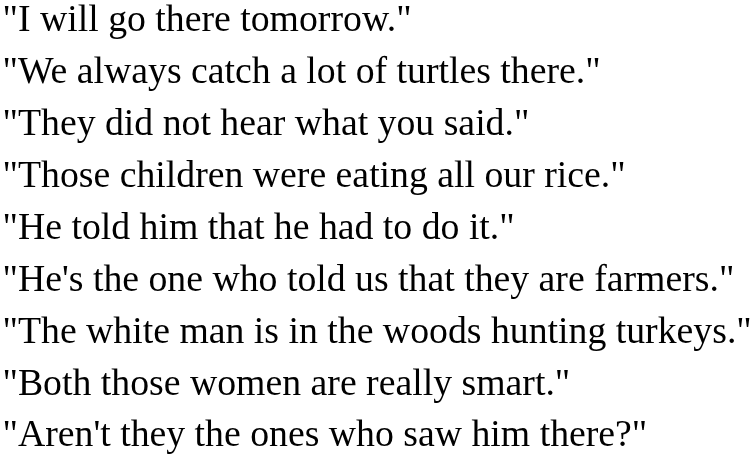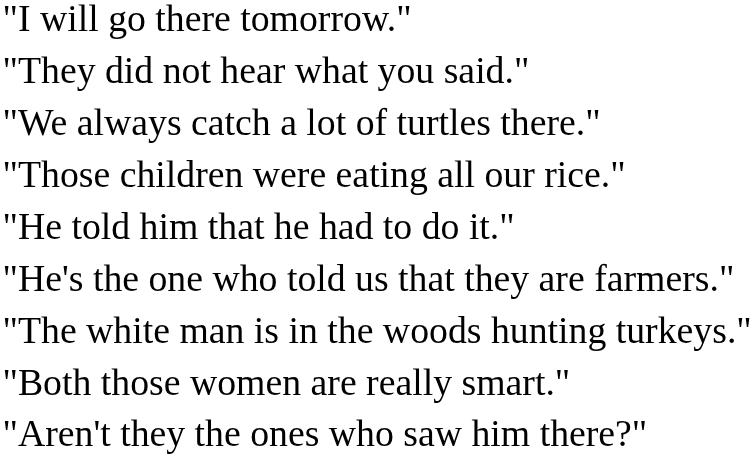rows swapped: "We always catch a lot of turtles there." <-> "They did not hear what you said."
